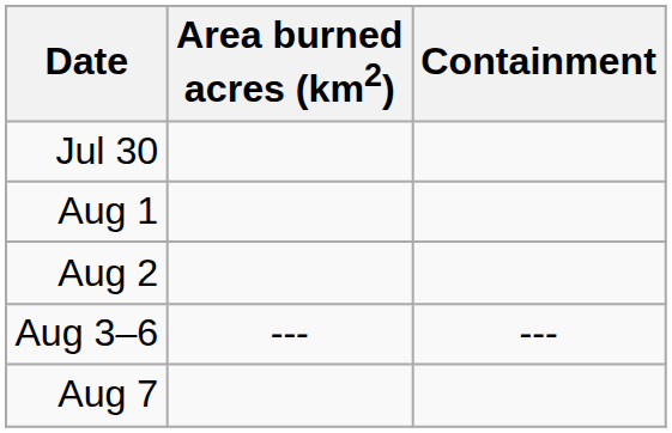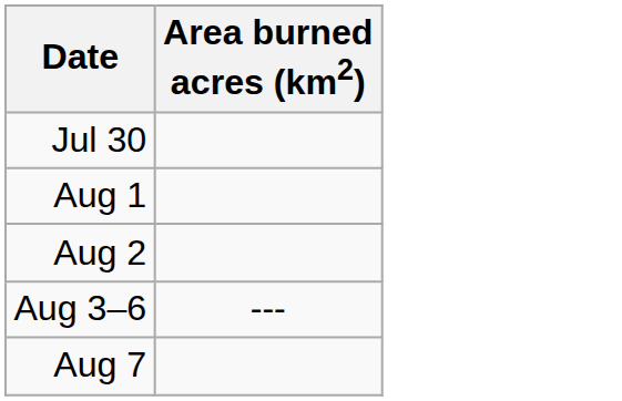- column: Containment | ---
